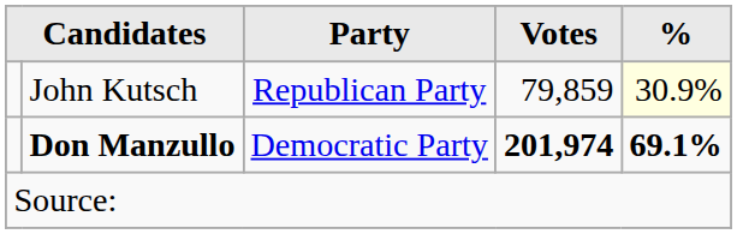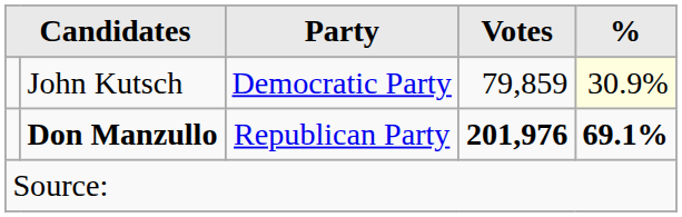John Kutsch | Party: Republican Party -> Democratic Party
Don Manzullo | Party: Democratic Party -> Republican Party
Don Manzullo | Votes: 201,974 -> 201,976
